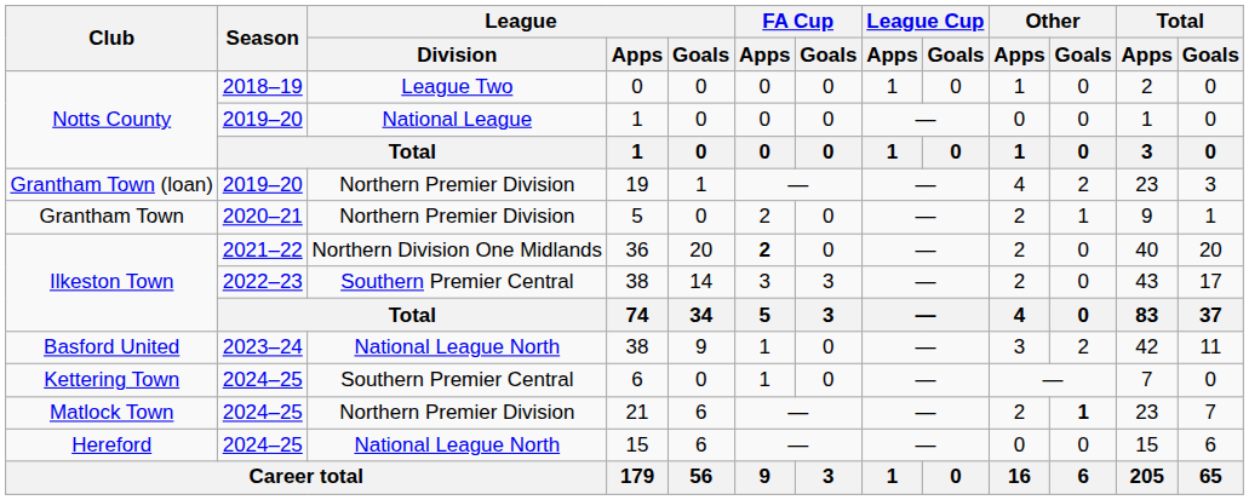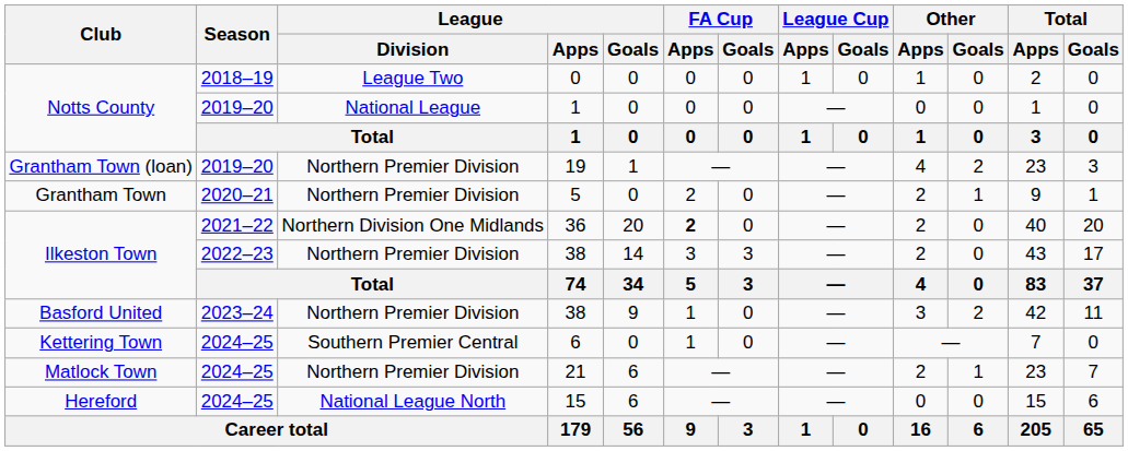Ilkeston Town / 38 | League / Division: Southern Premier Central -> Northern Premier Division
Basford United / 38 | League / Division: National League North -> Northern Premier Division
21 | Other / Goals: bold -> normal
